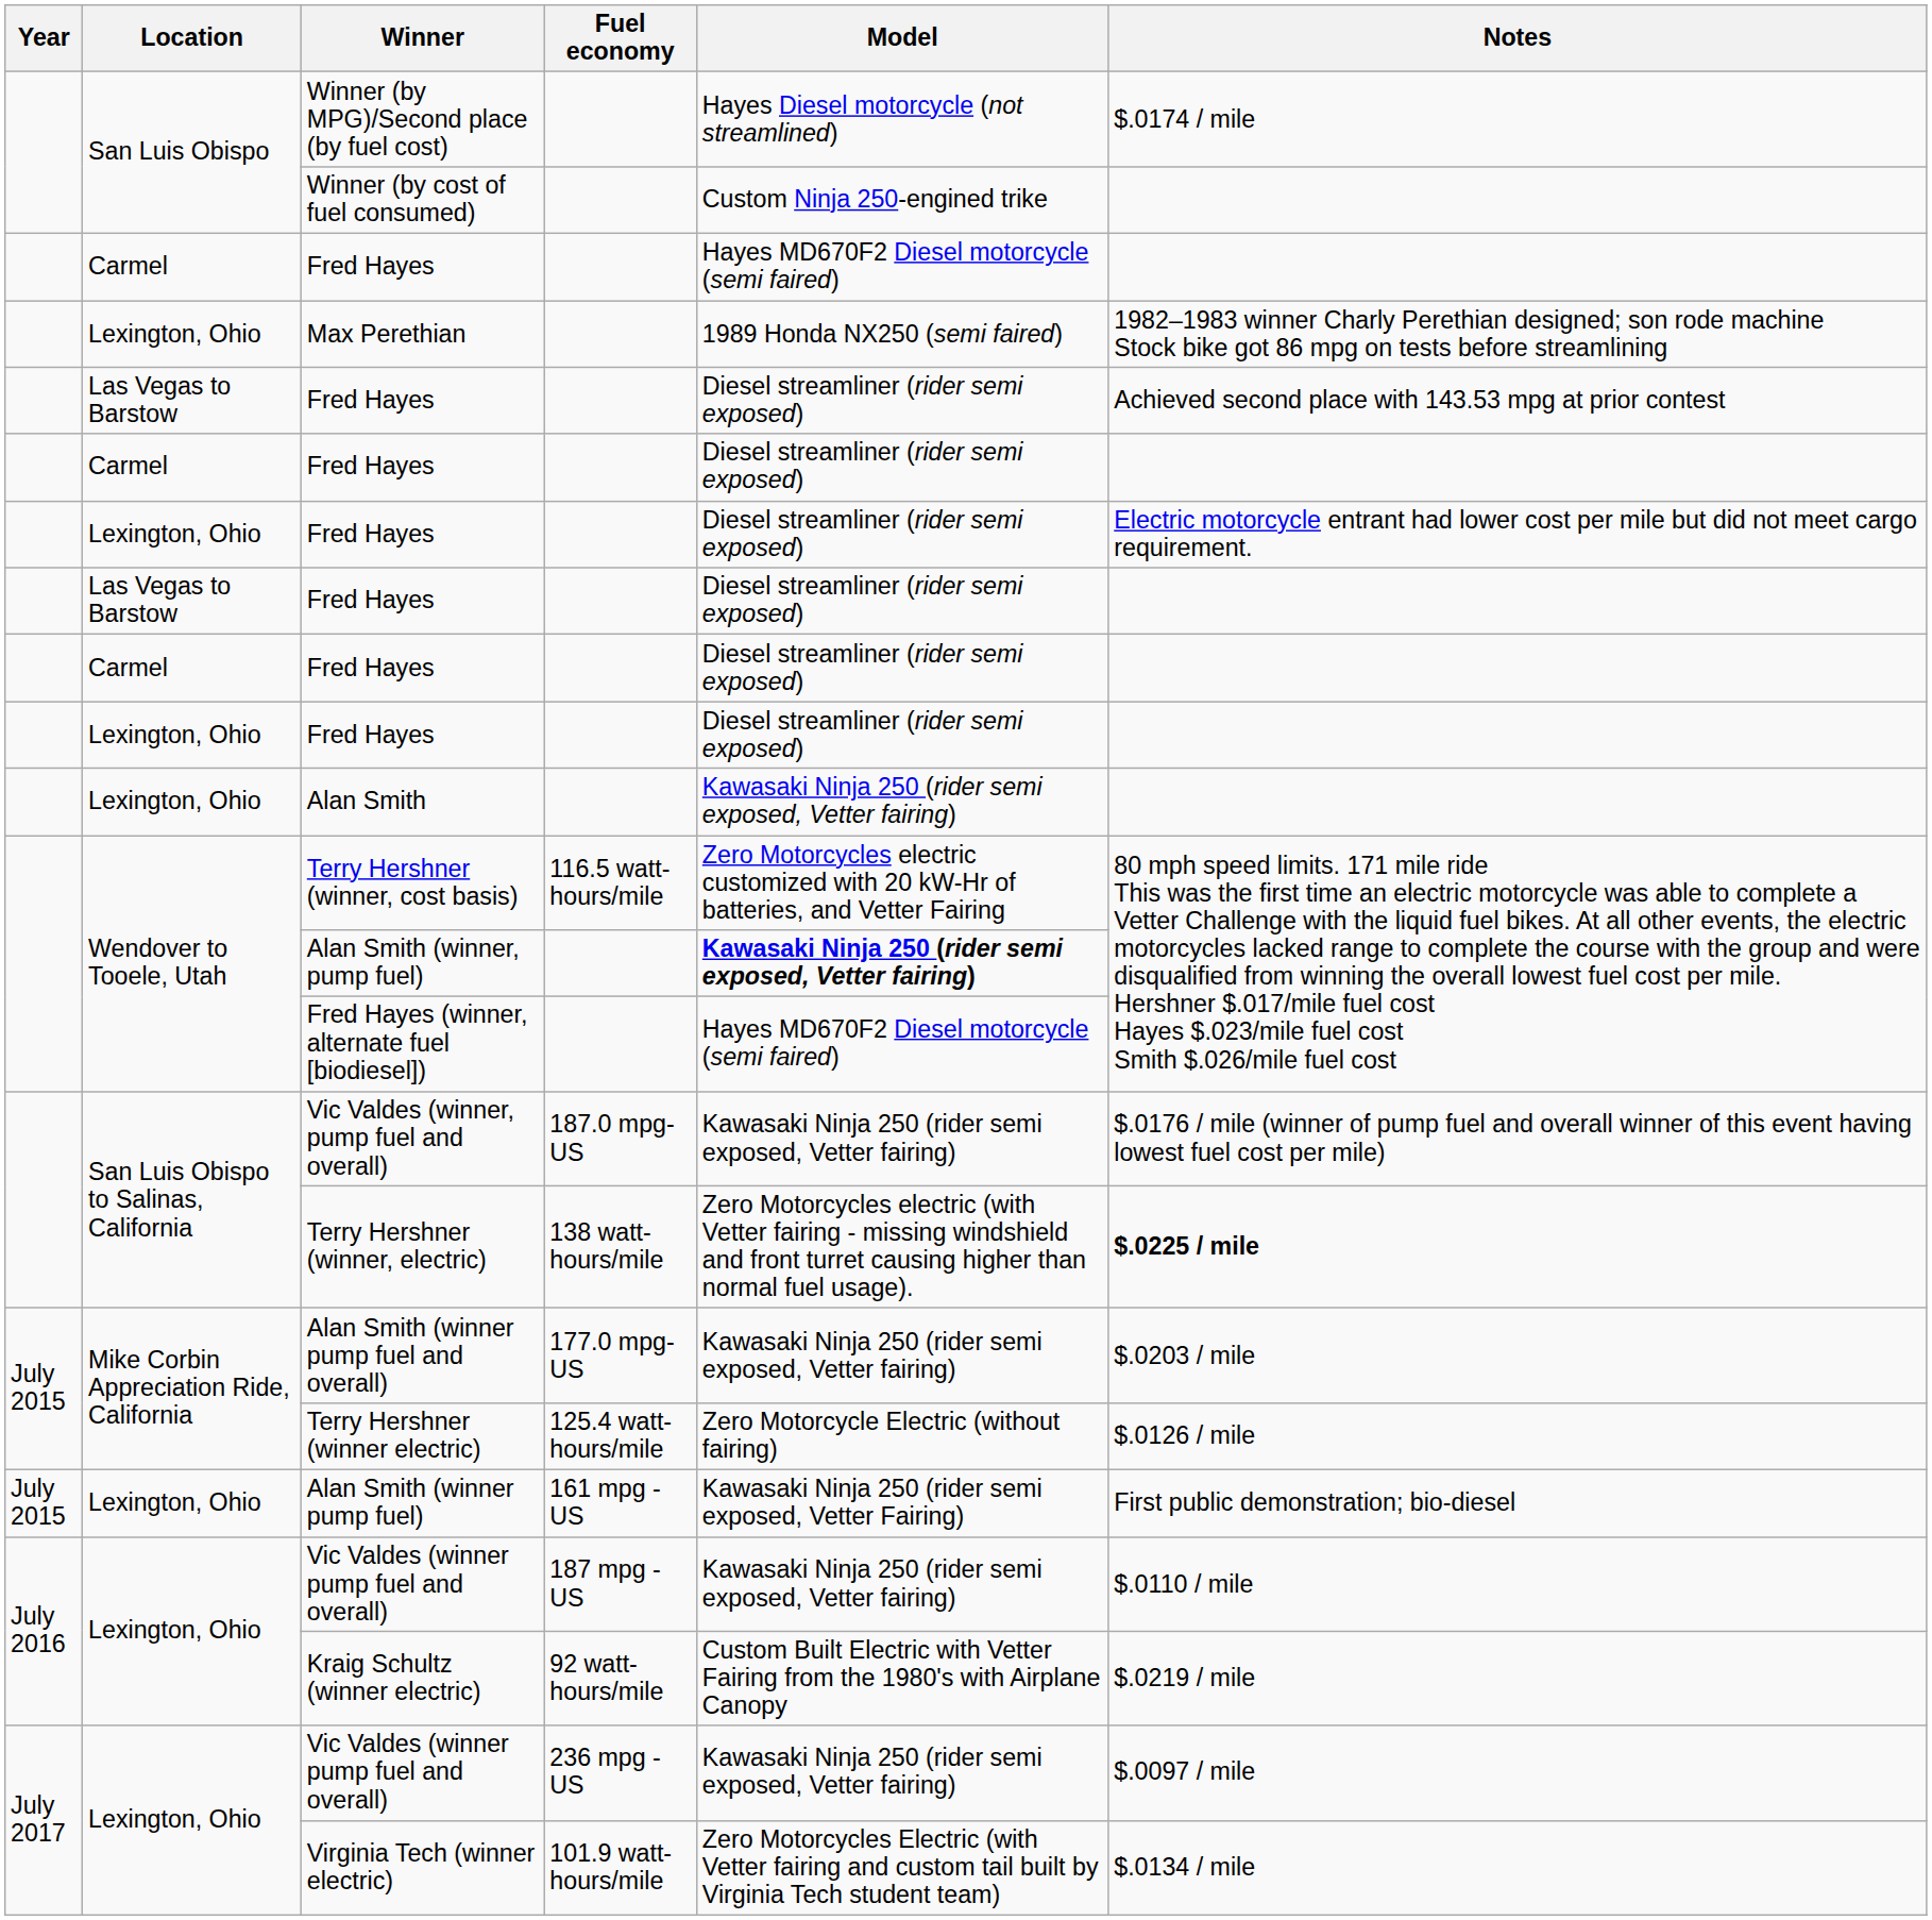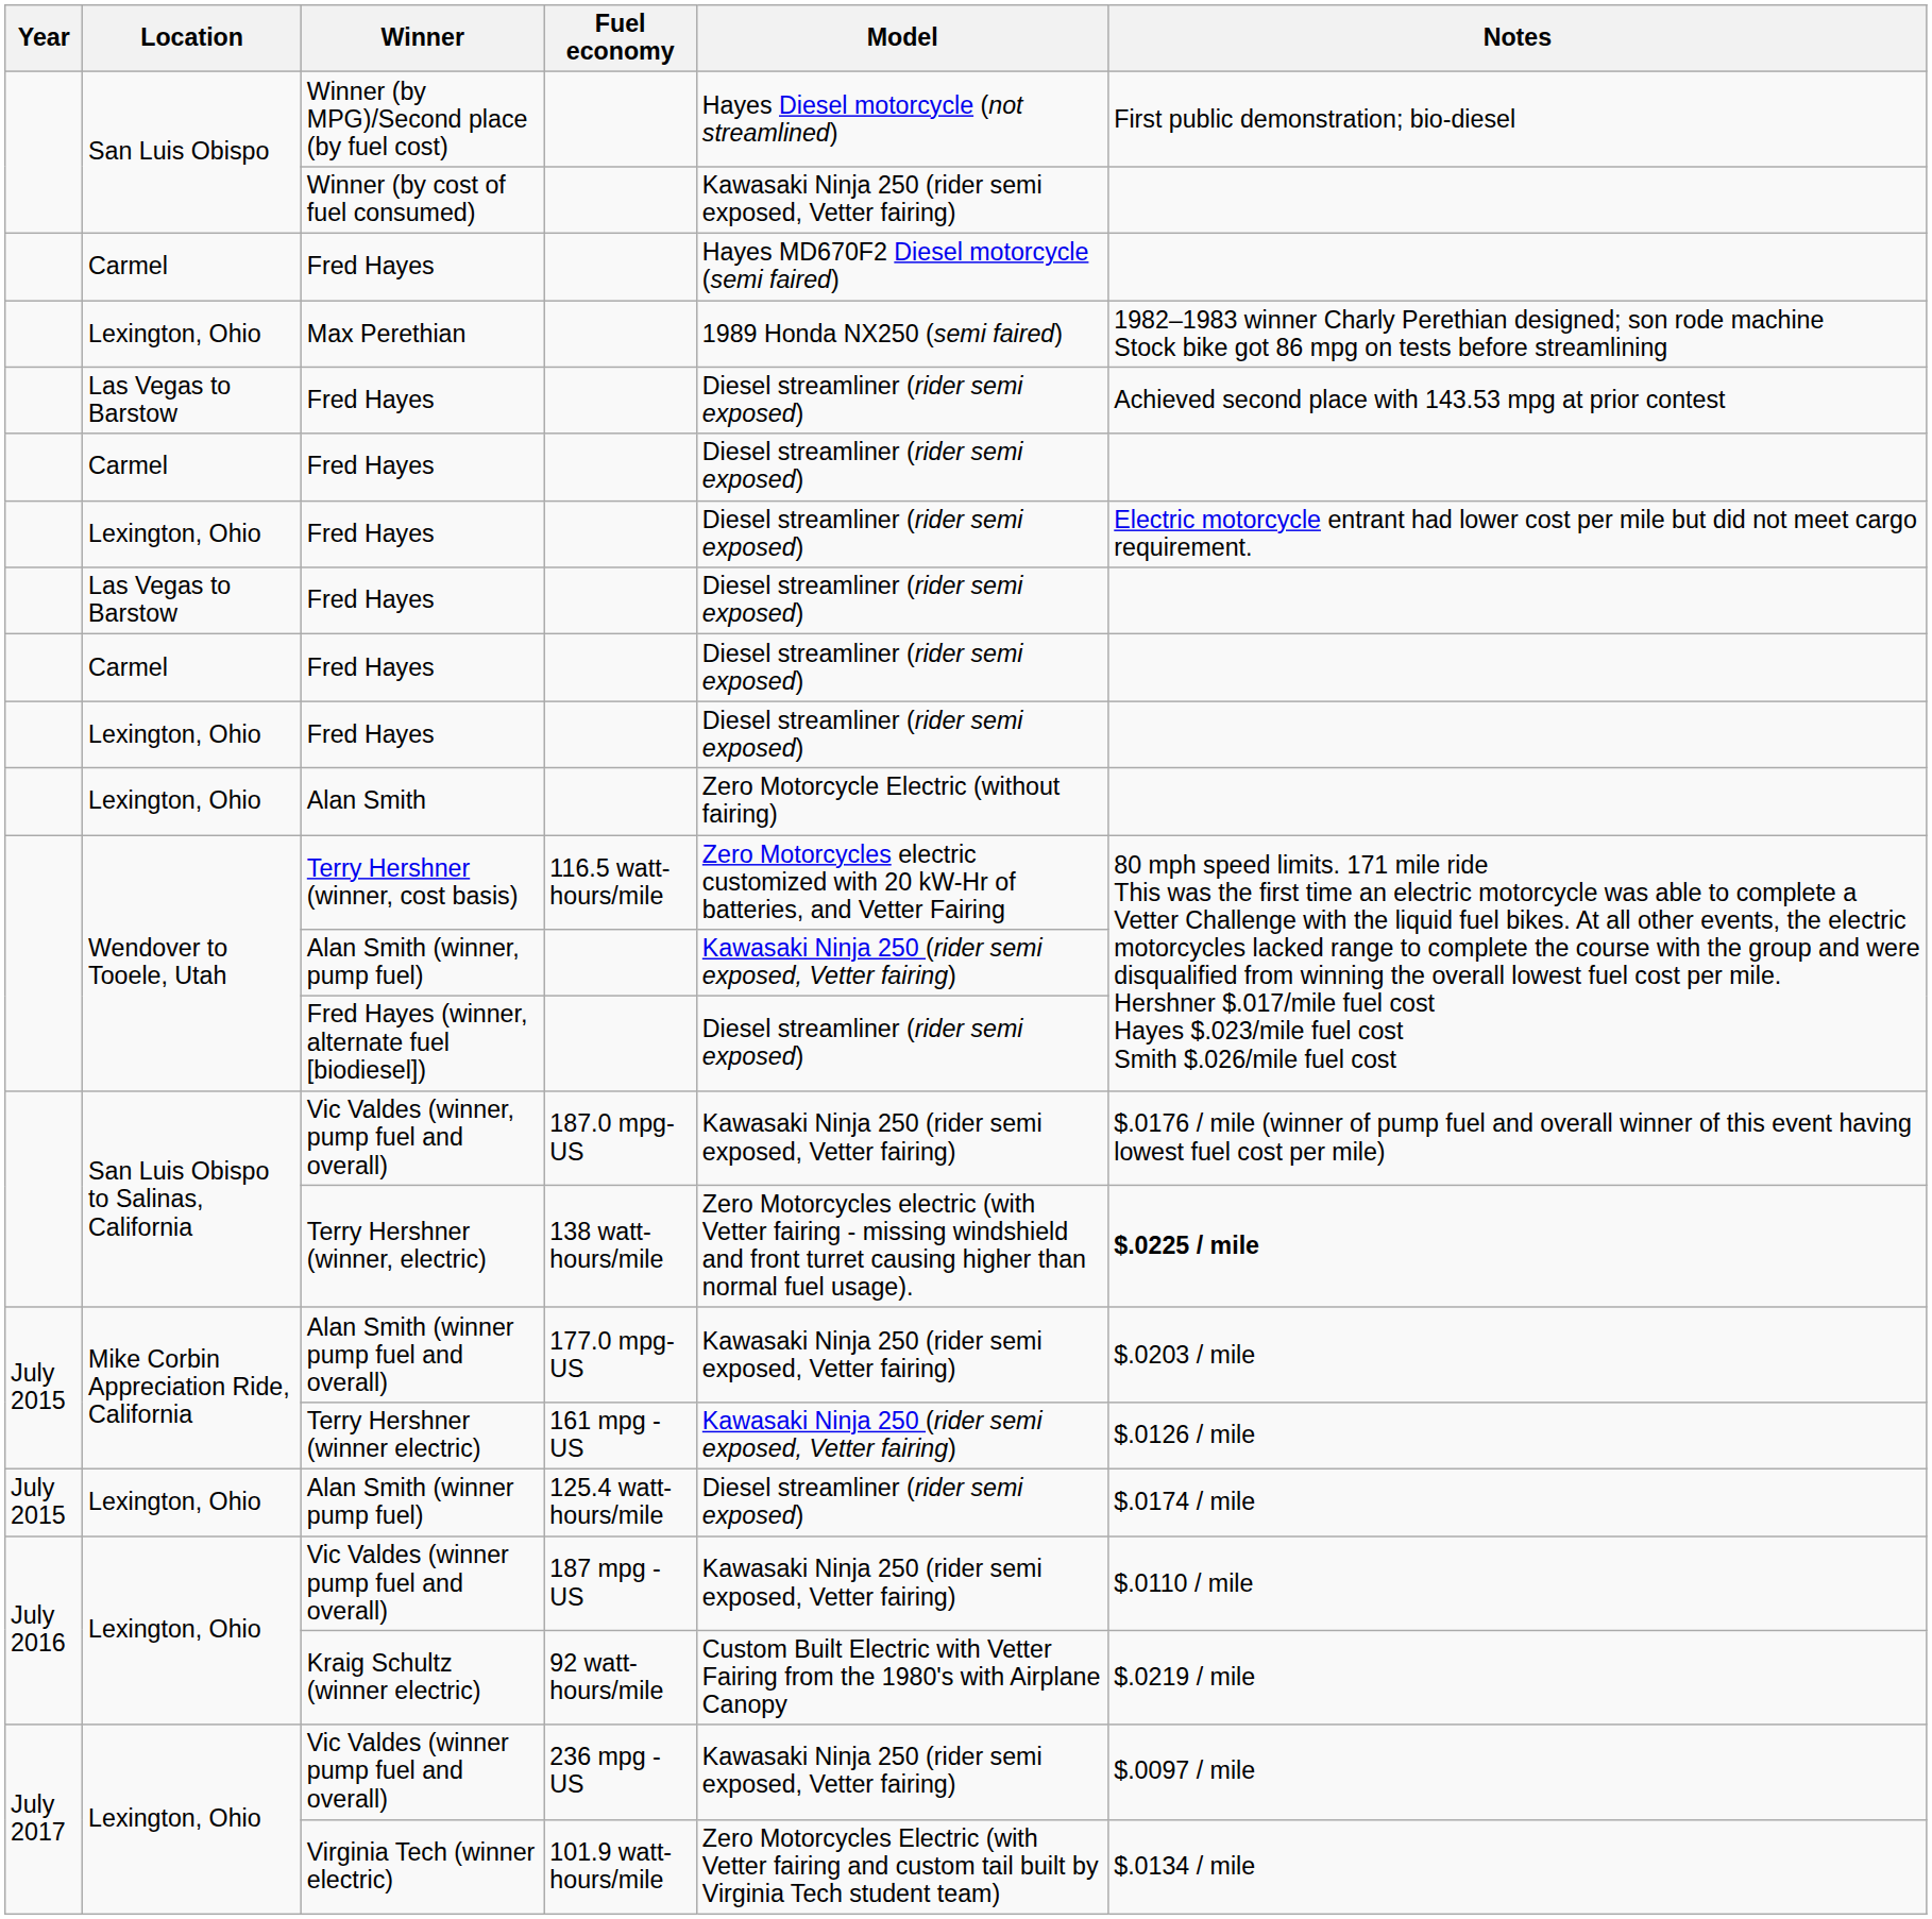Winner (by MPG)/Second place (by fuel cost) | Notes: $.0174 / mile -> First public demonstration; bio-diesel
Winner (by cost of fuel consumed) | Model: Custom Ninja 250-engined trike -> Kawasaki Ninja 250 (rider semi exposed, Vetter fairing)
Alan Smith | Model: Kawasaki Ninja 250 (rider semi exposed, Vetter fairing) -> Zero Motorcycle Electric (without fairing)
Alan Smith (winner, pump fuel) | Model: bold -> normal
Fred Hayes (winner, alternate fuel [biodiesel]) | Model: Hayes MD670F2 Diesel motorcycle (semi faired) -> Diesel streamliner (rider semi exposed)
Terry Hershner (winner electric) | Fuel economy: 125.4 watt-hours/mile -> 161 mpg - US
Terry Hershner (winner electric) | Model: Zero Motorcycle Electric (without fairing) -> Kawasaki Ninja 250 (rider semi exposed, Vetter fairing)
Alan Smith (winner pump fuel) | Fuel economy: 161 mpg - US -> 125.4 watt-hours/mile
Alan Smith (winner pump fuel) | Model: Kawasaki Ninja 250 (rider semi exposed, Vetter Fairing) -> Diesel streamliner (rider semi exposed)
Alan Smith (winner pump fuel) | Notes: First public demonstration; bio-diesel -> $.0174 / mile
